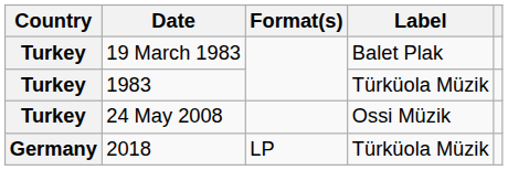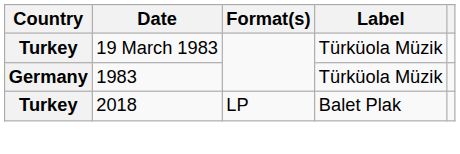19 March 1983 | Label: Balet Plak -> Türküola Müzik
1983 | Country: Turkey -> Germany
- row: Turkey | 24 May 2008 | Ossi Müzik
2018 | Country: Germany -> Turkey
2018 | Label: Türküola Müzik -> Balet Plak
